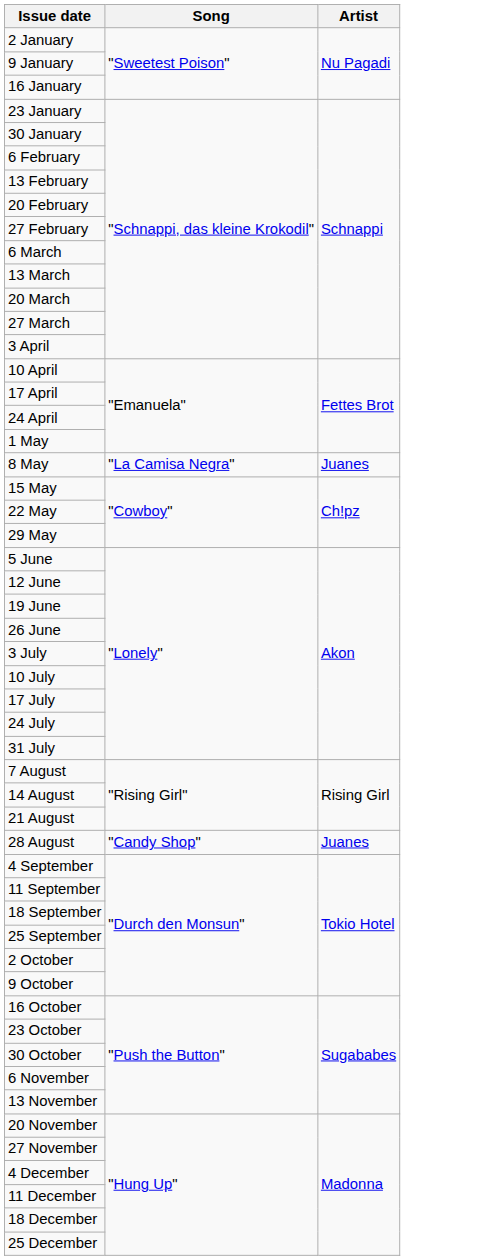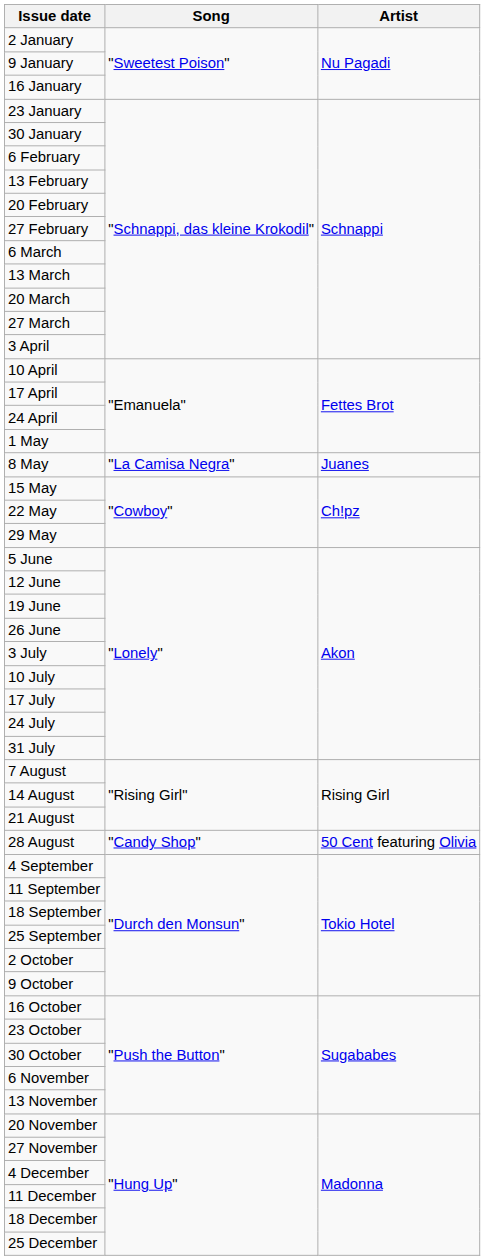28 August | Artist: Juanes -> 50 Cent featuring Olivia
